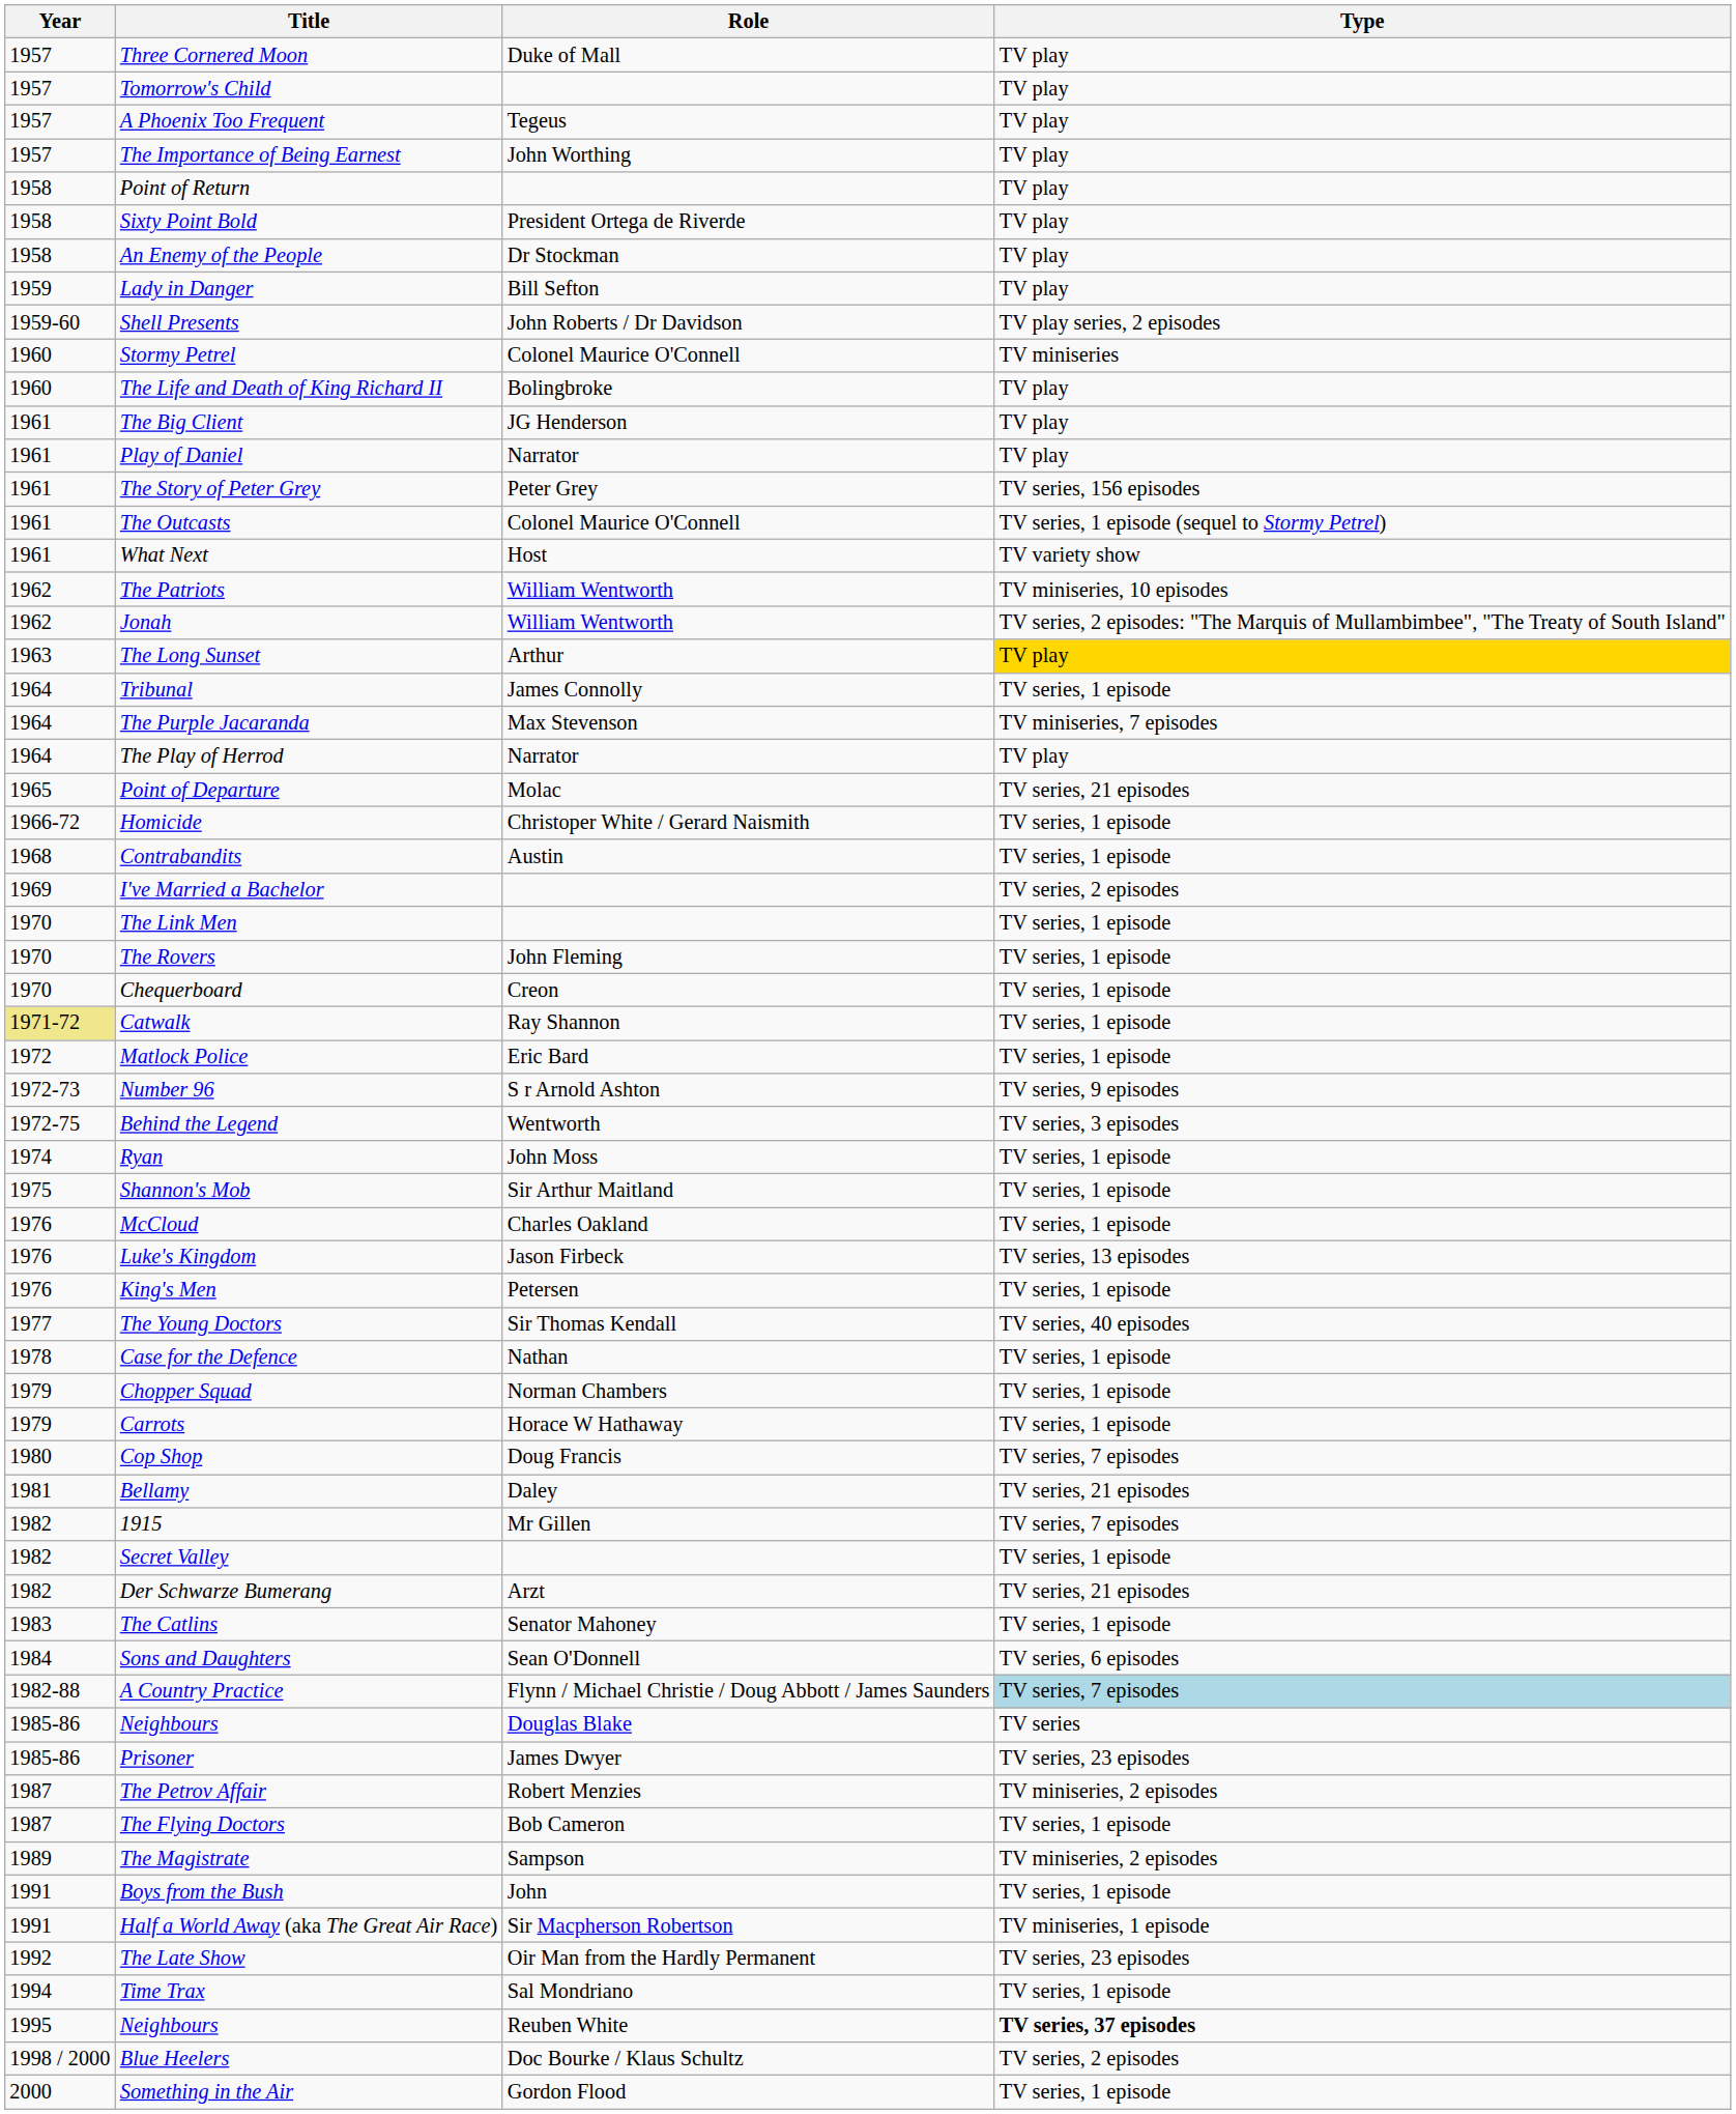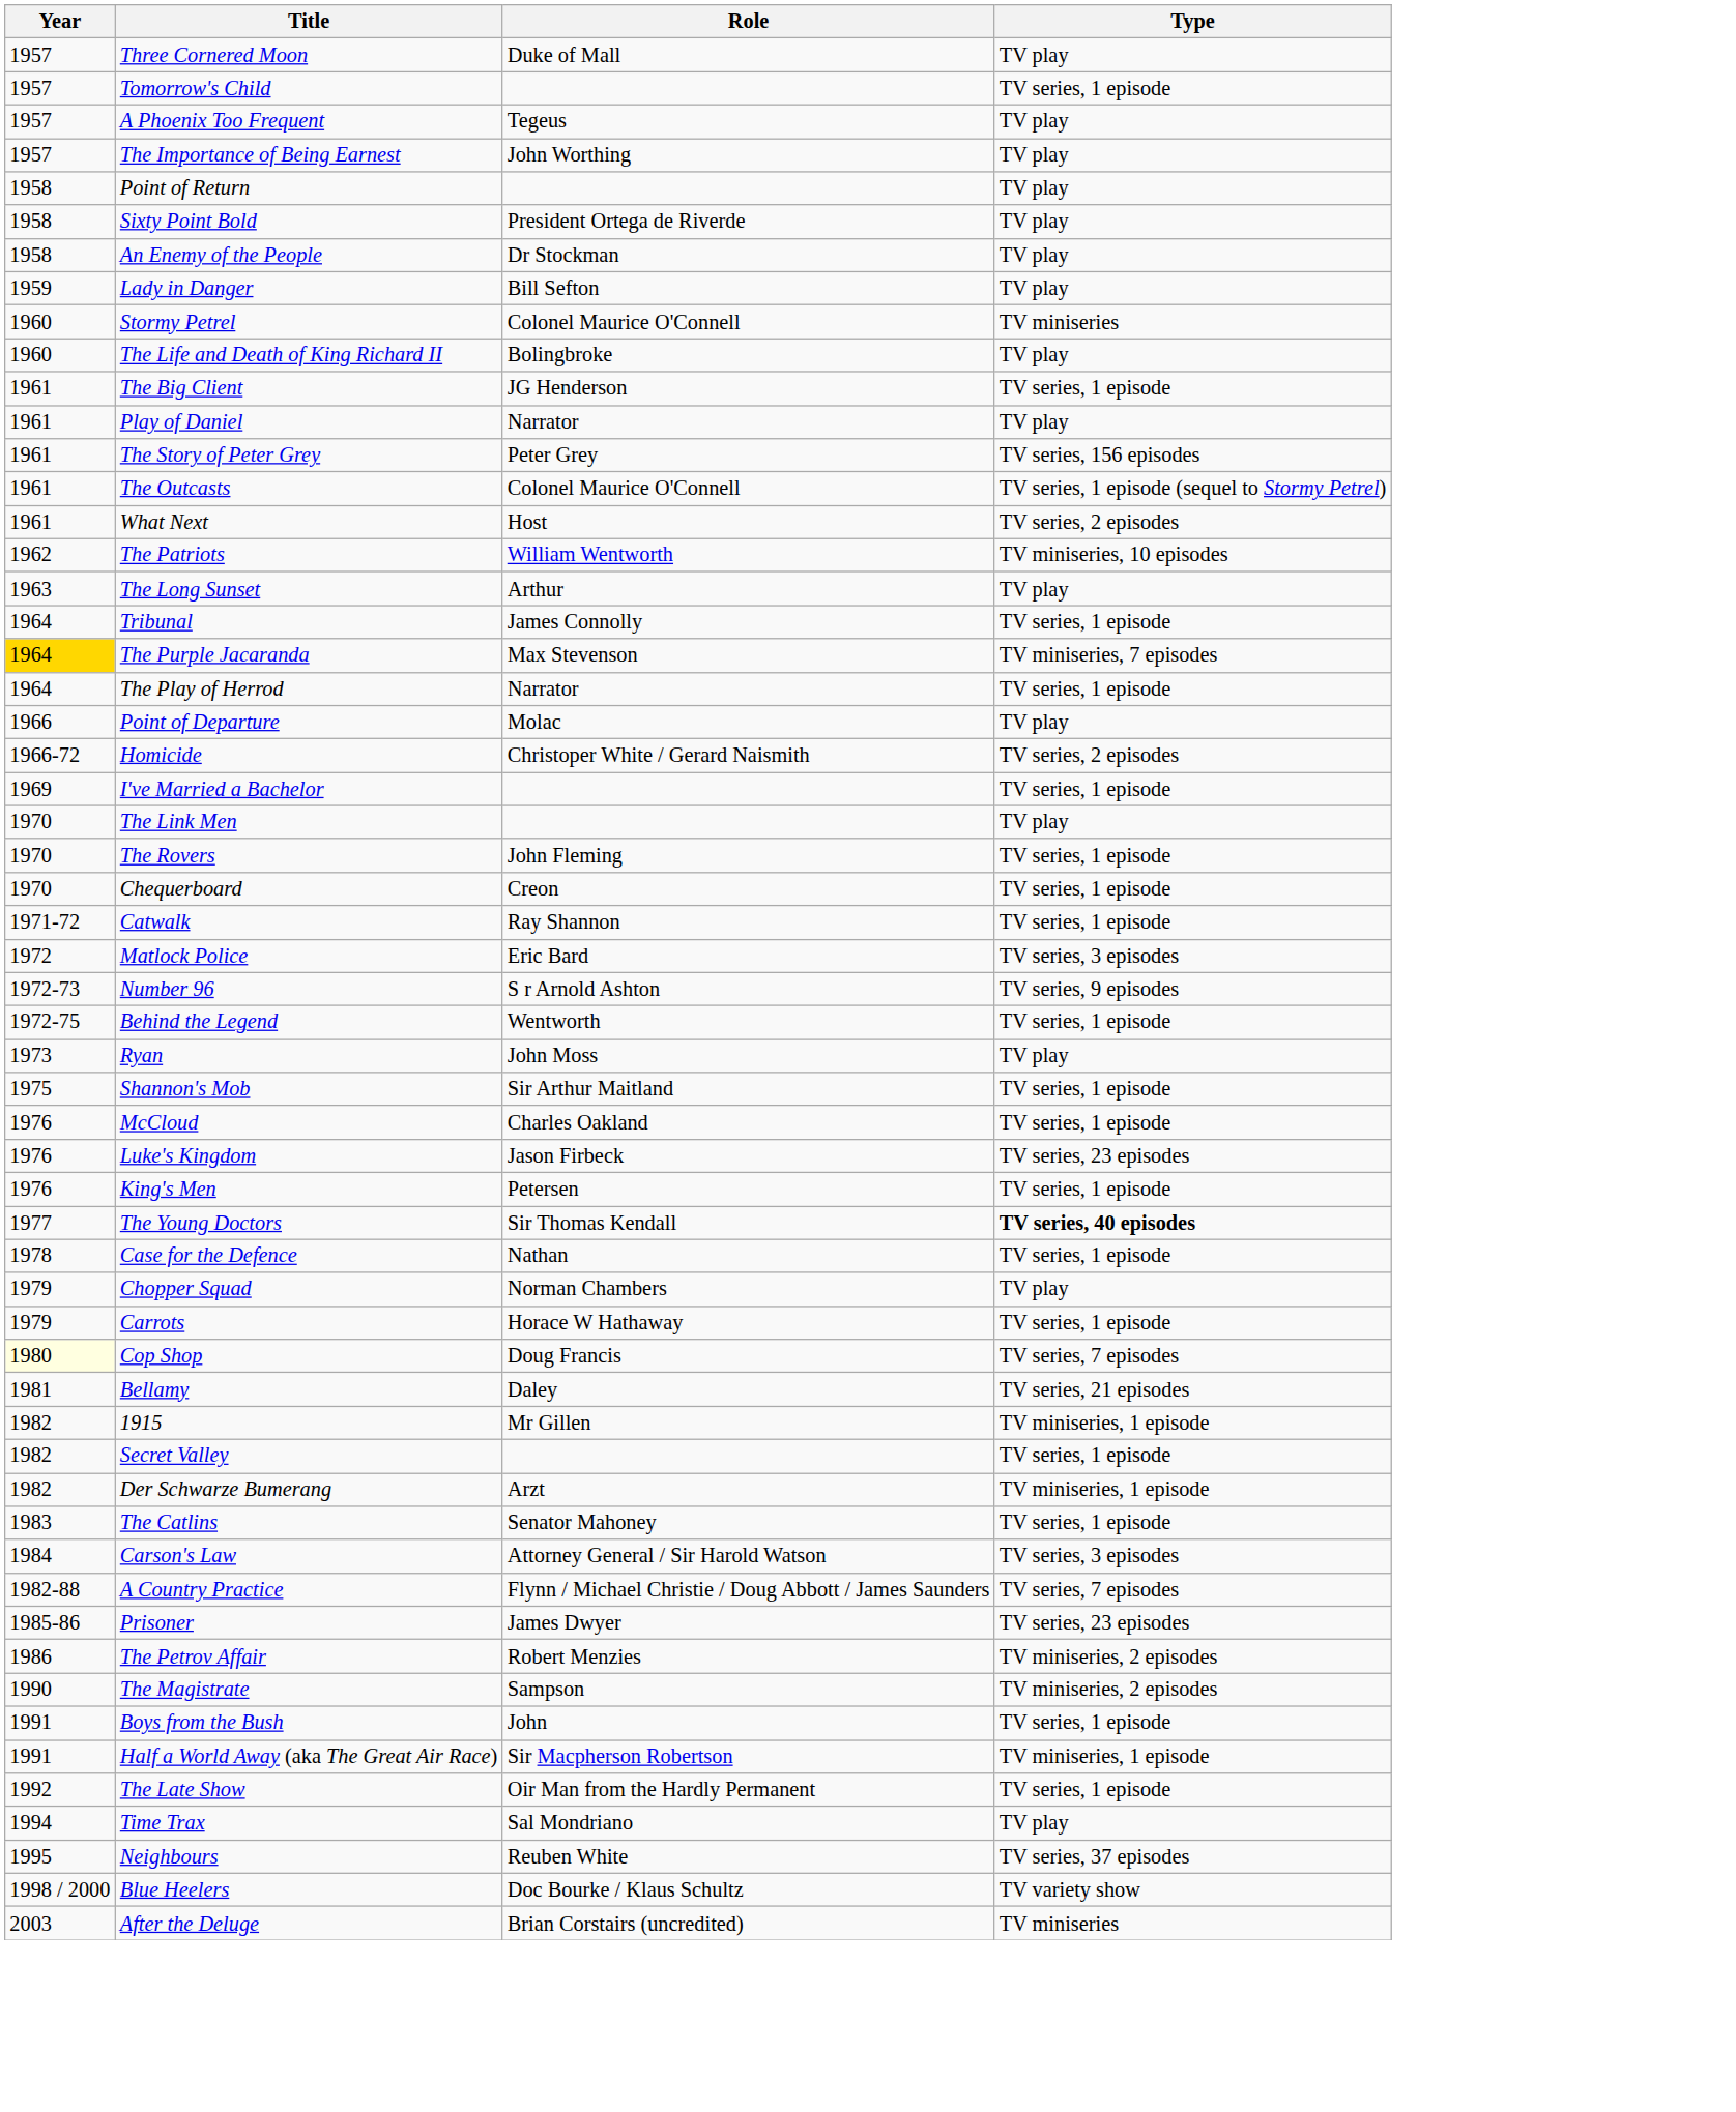Tomorrow's Child | Type: TV play -> TV series, 1 episode
- row: 1959-60 | Shell Presents | John Roberts / Dr Davidson | TV play series, 2 episodes
The Big Client | Type: TV play -> TV series, 1 episode
What Next | Type: TV variety show -> TV series, 2 episodes
- row: 1962 | Jonah | William Wentworth | TV series, 2 episodes: "The Marquis of Mullambimbee", "The Treaty of South Island"
The Long Sunset | Type: gold background -> no background
The Purple Jacaranda | Year: no background -> gold background
The Play of Herrod | Type: TV play -> TV series, 1 episode
Point of Departure | Year: 1965 -> 1966
Point of Departure | Type: TV series, 21 episodes -> TV play
Homicide | Type: TV series, 1 episode -> TV series, 2 episodes
- row: 1968 | Contrabandits | Austin | TV series, 1 episode
I've Married a Bachelor | Type: TV series, 2 episodes -> TV series, 1 episode
The Link Men | Type: TV series, 1 episode -> TV play
Catwalk | Year: khaki background -> no background
Matlock Police | Type: TV series, 1 episode -> TV series, 3 episodes
Behind the Legend | Type: TV series, 3 episodes -> TV series, 1 episode
Ryan | Year: 1974 -> 1973
Ryan | Type: TV series, 1 episode -> TV play
Luke's Kingdom | Type: TV series, 13 episodes -> TV series, 23 episodes
The Young Doctors | Type: normal -> bold
Chopper Squad | Type: TV series, 1 episode -> TV play
Cop Shop | Year: no background -> lightyellow background
1915 | Type: TV series, 7 episodes -> TV miniseries, 1 episode
Der Schwarze Bumerang | Type: TV series, 21 episodes -> TV miniseries, 1 episode
- row: 1984 | Sons and Daughters | Sean O'Donnell | TV series, 6 episodes
+ row: 1984 | Carson's Law | Attorney General / Sir Harold Watson | TV series, 3 episodes
A Country Practice | Type: lightblue background -> no background
- row: 1985-86 | Neighbours | Douglas Blake | TV series
The Petrov Affair | Year: 1987 -> 1986
- row: 1987 | The Flying Doctors | Bob Cameron | TV series, 1 episode
The Magistrate | Year: 1989 -> 1990
The Late Show | Type: TV series, 23 episodes -> TV series, 1 episode
Time Trax | Type: TV series, 1 episode -> TV play
Neighbours / Reuben White | Type: bold -> normal
Blue Heelers | Type: TV series, 2 episodes -> TV variety show
- row: 2000 | Something in the Air | Gordon Flood | TV series, 1 episode
+ row: 2003 | After the Deluge | Brian Corstairs (uncredited) | TV miniseries
